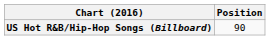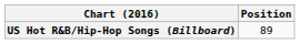US Hot R&B/Hip-Hop Songs (Billboard) | Position: 90 -> 89
